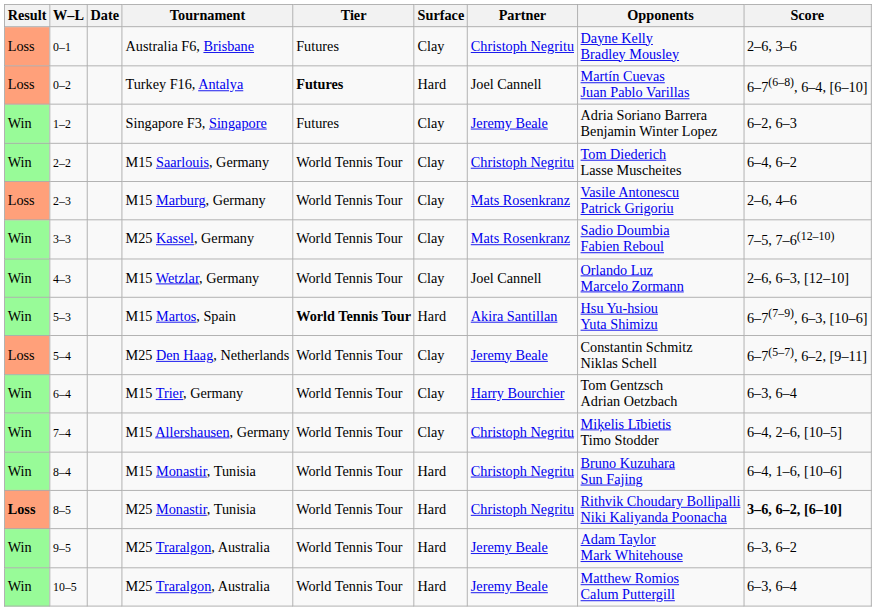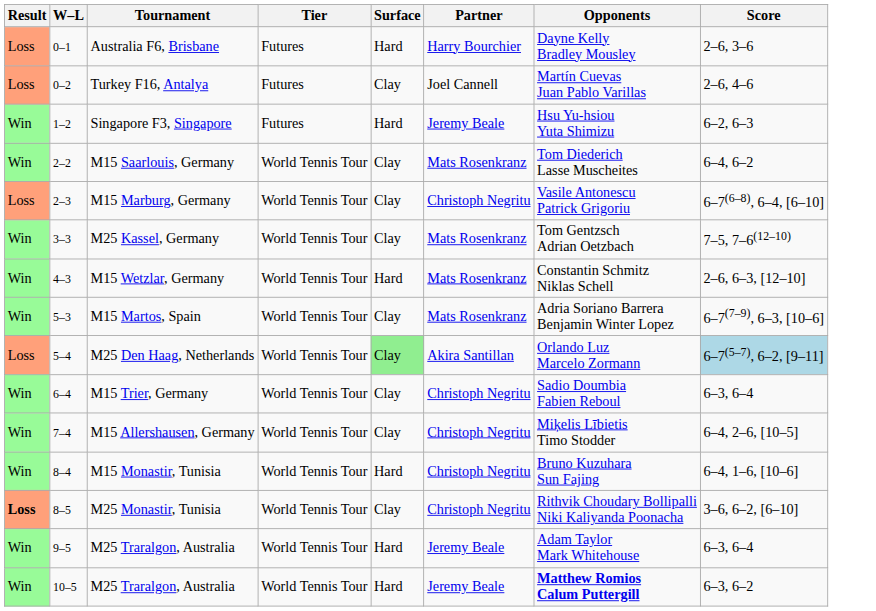- column: Date
Australia F6, Brisbane | Surface: Clay -> Hard
Australia F6, Brisbane | Partner: Christoph Negritu -> Harry Bourchier
Turkey F16, Antalya | Tier: bold -> normal
Turkey F16, Antalya | Surface: Hard -> Clay
Turkey F16, Antalya | Score: 6–7(6–8), 6–4, [6–10] -> 2–6, 4–6
Singapore F3, Singapore | Surface: Clay -> Hard
Singapore F3, Singapore | Opponents: Adria Soriano Barrera Benjamin Winter Lopez -> Hsu Yu-hsiou Yuta Shimizu
M15 Saarlouis, Germany | Partner: Christoph Negritu -> Mats Rosenkranz
M15 Marburg, Germany | Partner: Mats Rosenkranz -> Christoph Negritu
M15 Marburg, Germany | Score: 2–6, 4–6 -> 6–7(6–8), 6–4, [6–10]
M25 Kassel, Germany | Opponents: Sadio Doumbia Fabien Reboul -> Tom Gentzsch Adrian Oetzbach
M15 Wetzlar, Germany | Surface: Clay -> Hard
M15 Wetzlar, Germany | Partner: Joel Cannell -> Mats Rosenkranz
M15 Wetzlar, Germany | Opponents: Orlando Luz Marcelo Zormann -> Constantin Schmitz Niklas Schell
M15 Martos, Spain | Tier: bold -> normal
M15 Martos, Spain | Surface: Hard -> Clay
M15 Martos, Spain | Partner: Akira Santillan -> Mats Rosenkranz
M15 Martos, Spain | Opponents: Hsu Yu-hsiou Yuta Shimizu -> Adria Soriano Barrera Benjamin Winter Lopez
M25 Den Haag, Netherlands | Surface: no background -> lightgreen background
M25 Den Haag, Netherlands | Partner: Jeremy Beale -> Akira Santillan
M25 Den Haag, Netherlands | Opponents: Constantin Schmitz Niklas Schell -> Orlando Luz Marcelo Zormann
M25 Den Haag, Netherlands | Score: no background -> lightblue background
M15 Trier, Germany | Partner: Harry Bourchier -> Christoph Negritu
M15 Trier, Germany | Opponents: Tom Gentzsch Adrian Oetzbach -> Sadio Doumbia Fabien Reboul
M25 Monastir, Tunisia | Surface: Hard -> Clay
M25 Monastir, Tunisia | Score: bold -> normal
9–5 / M25 Traralgon, Australia | Score: 6–3, 6–2 -> 6–3, 6–4
10–5 / M25 Traralgon, Australia | Opponents: normal -> bold
10–5 / M25 Traralgon, Australia | Score: 6–3, 6–4 -> 6–3, 6–2
